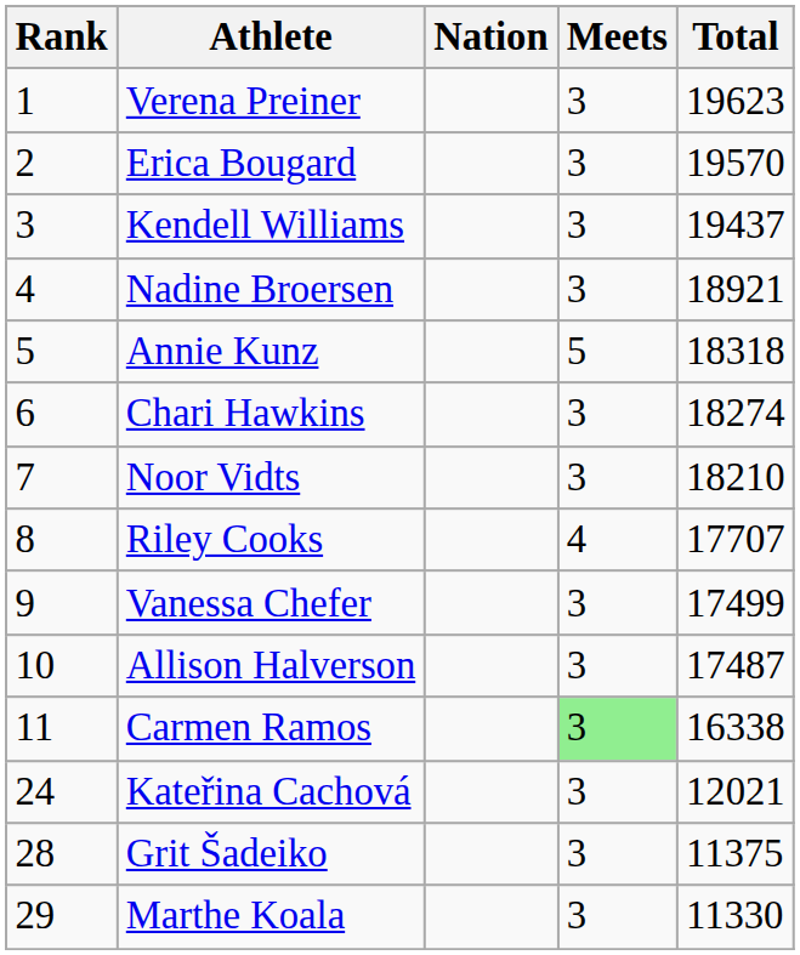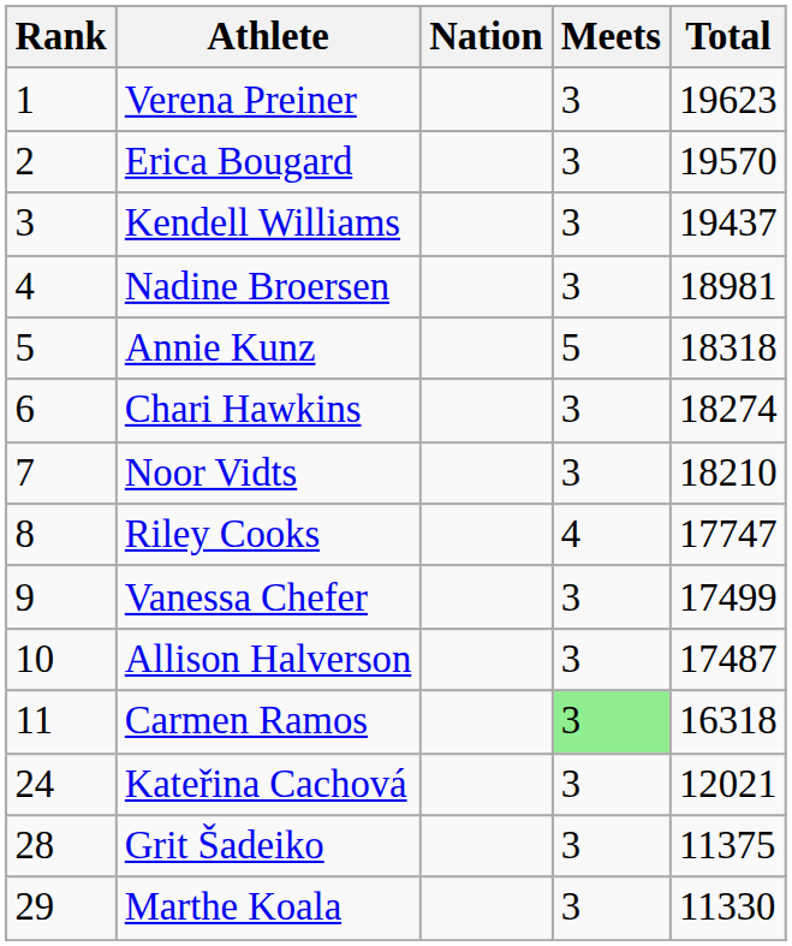Nadine Broersen | Total: 18921 -> 18981
Riley Cooks | Total: 17707 -> 17747
Carmen Ramos | Total: 16338 -> 16318
